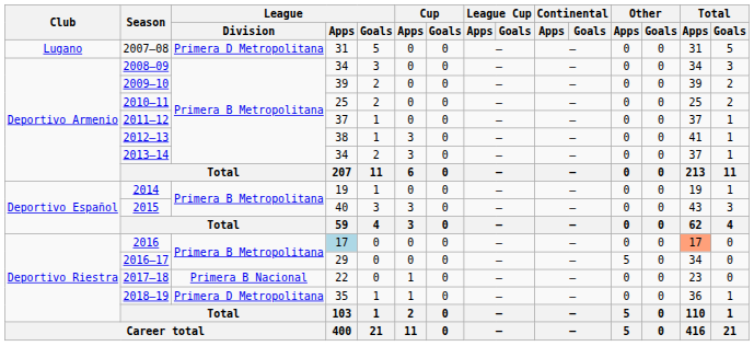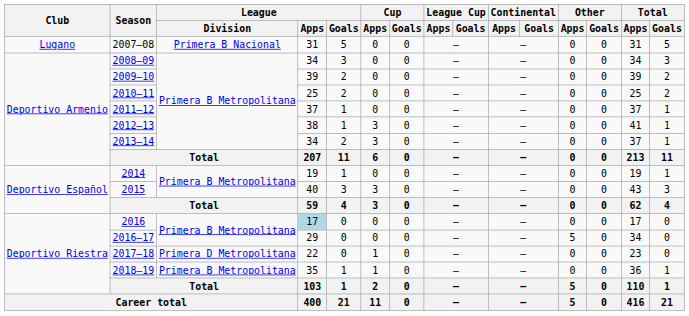2007–08 | League / Division: Primera D Metropolitana -> Primera B Nacional
2016 | Total / Apps: lightsalmon background -> no background
2017–18 | League / Division: Primera B Nacional -> Primera D Metropolitana
2018–19 | League / Division: Primera D Metropolitana -> Primera B Metropolitana
